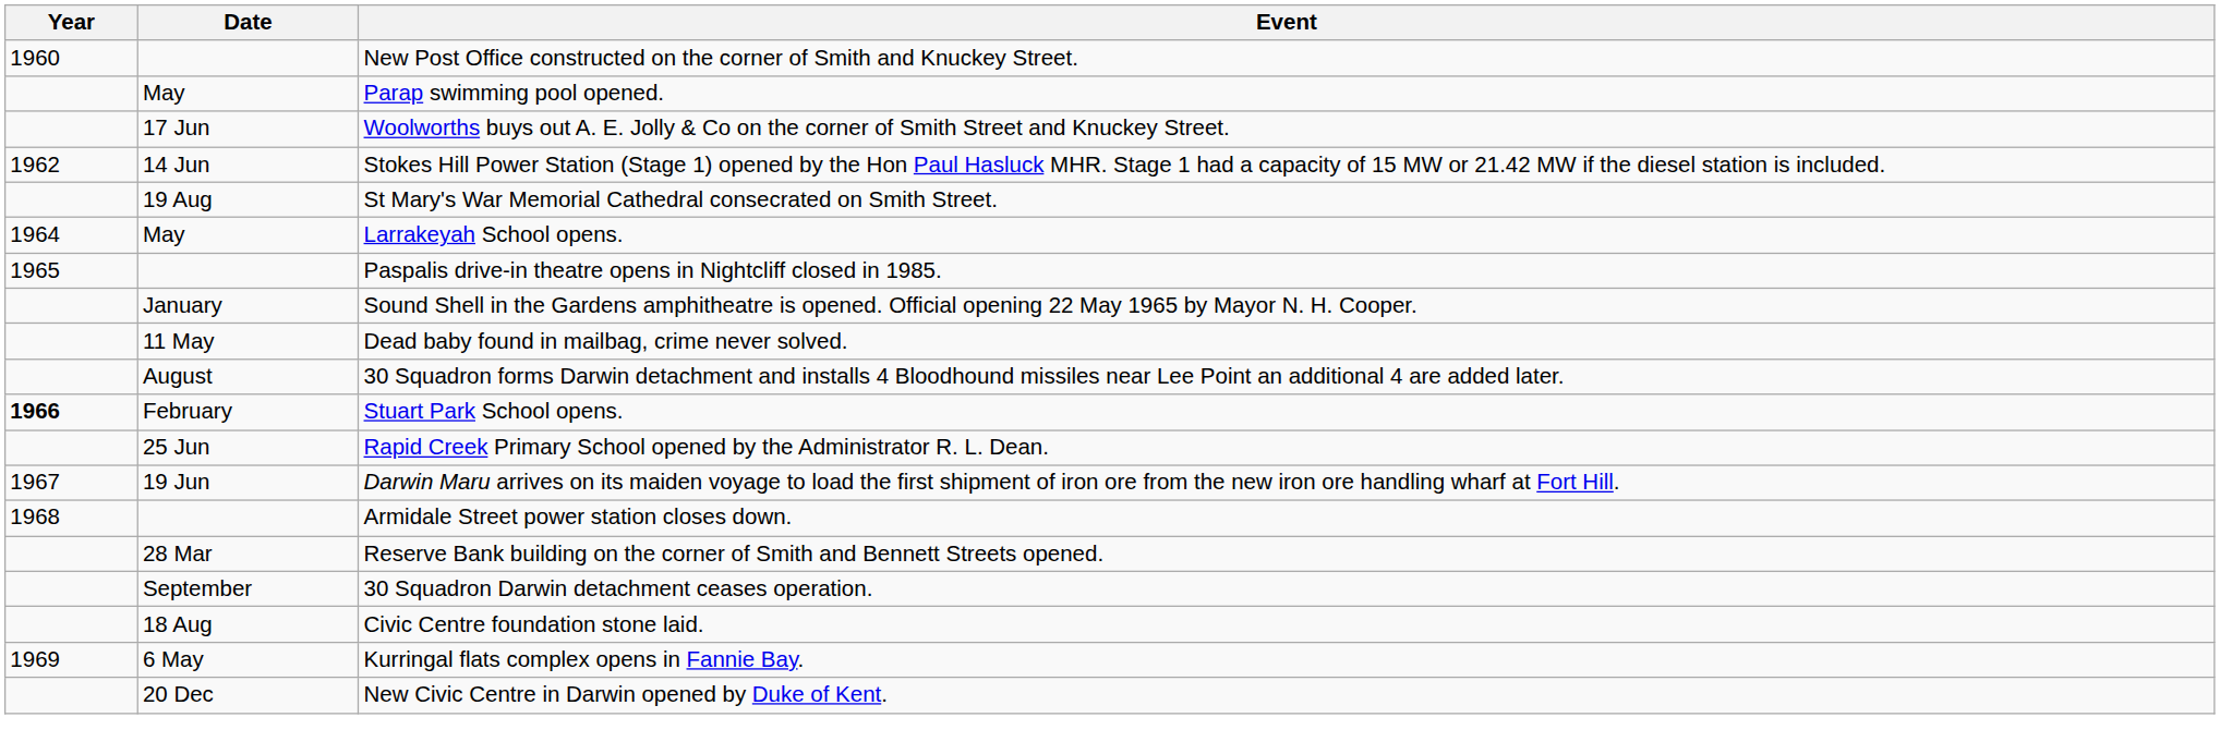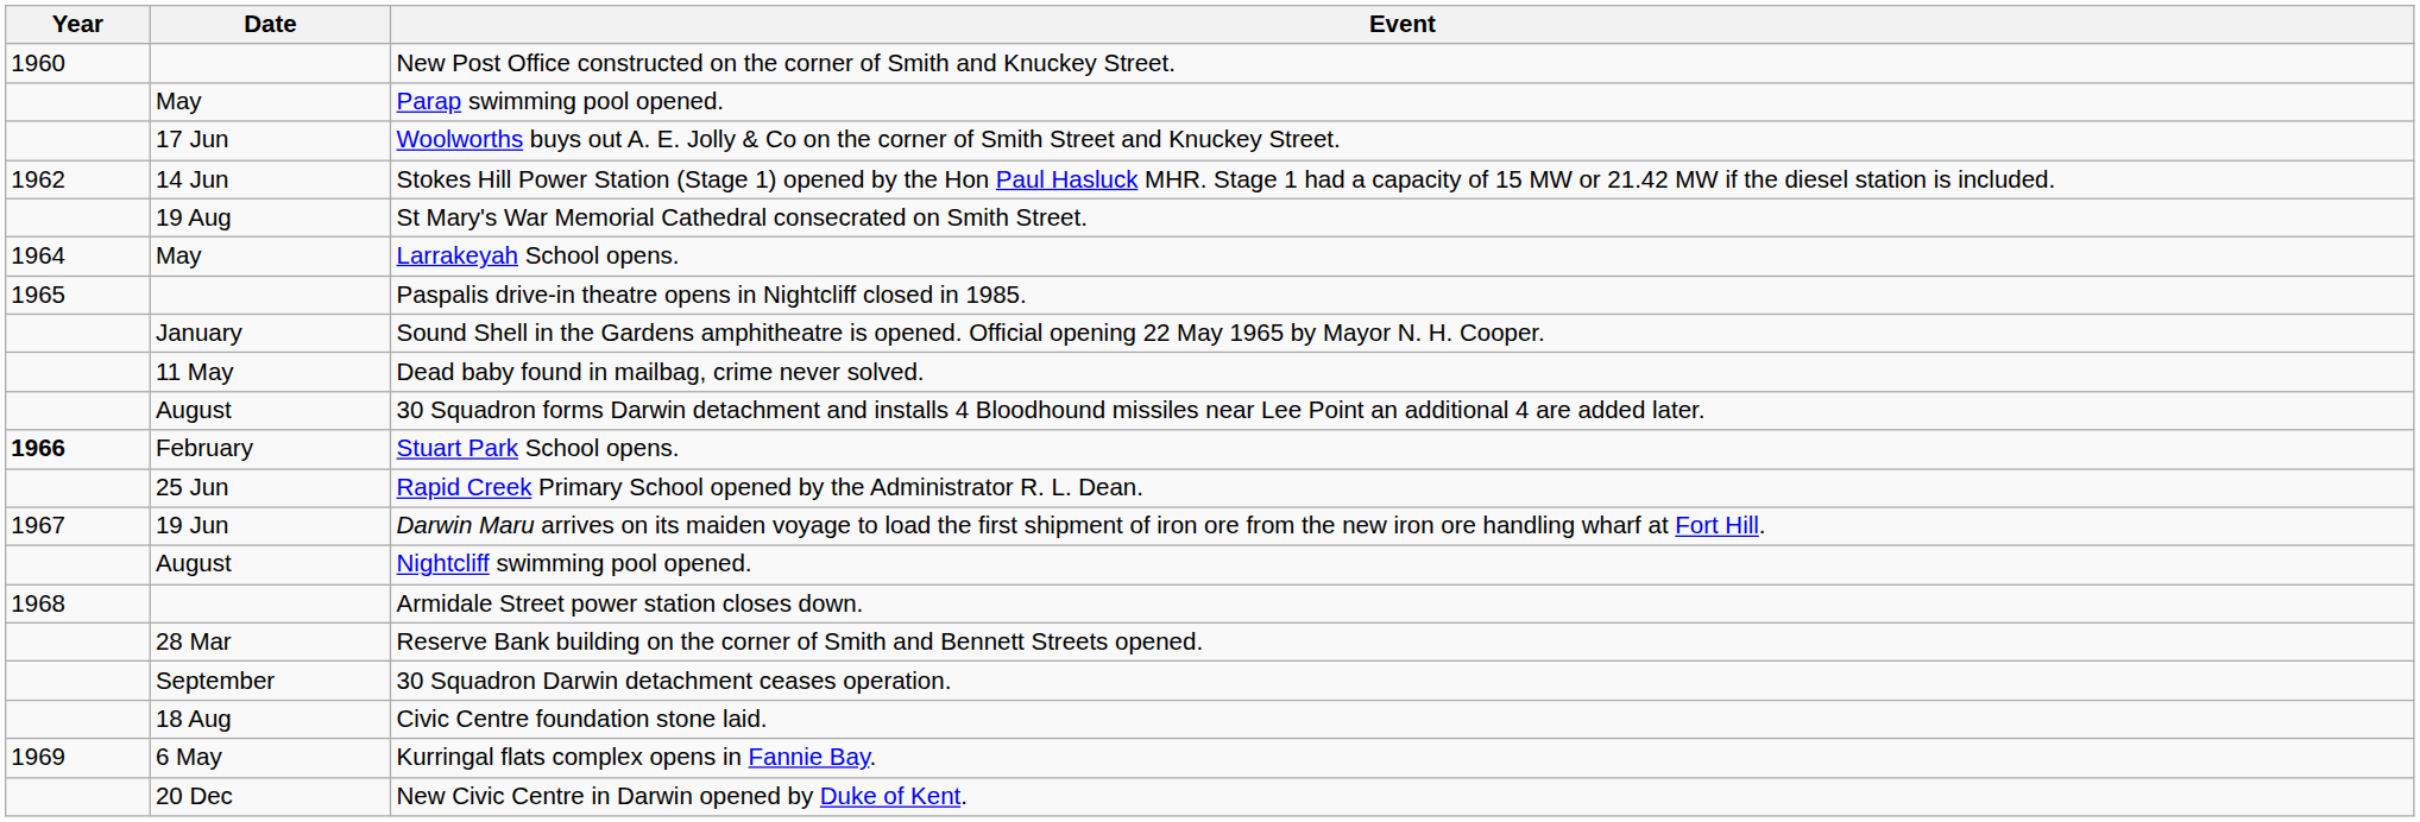+ row: August | Nightcliff swimming pool opened.
